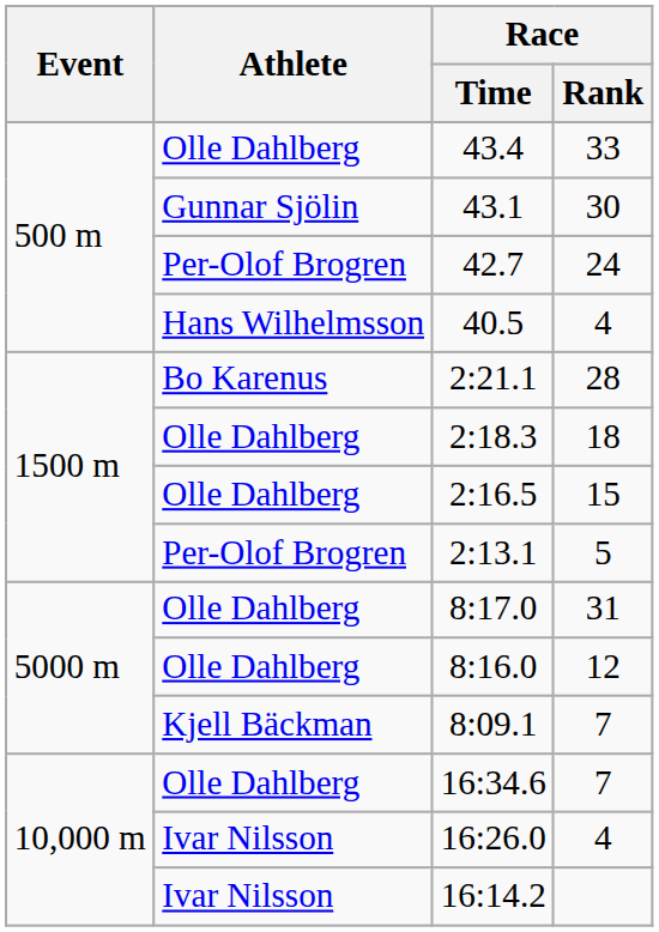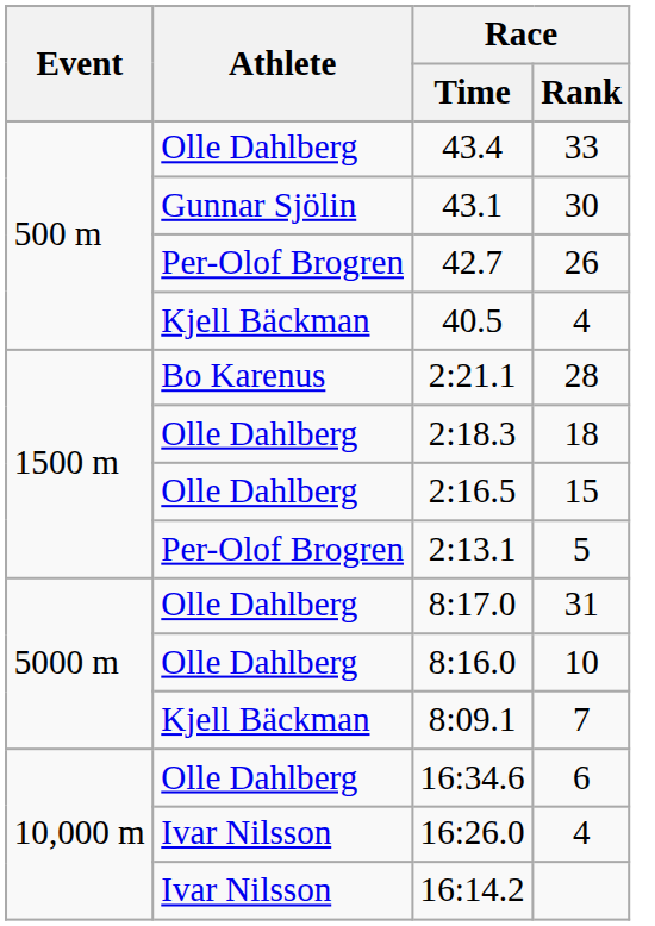42.7 | Race / Rank: 24 -> 26
40.5 | Athlete: Hans Wilhelmsson -> Kjell Bäckman
8:16.0 | Race / Rank: 12 -> 10
16:34.6 | Race / Rank: 7 -> 6
